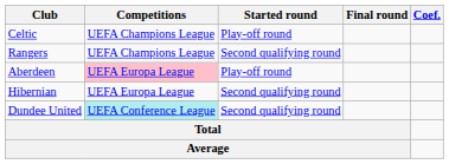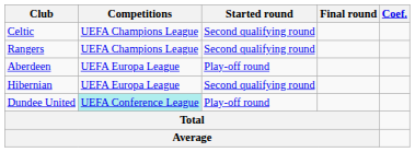Celtic | Started round: Play-off round -> Second qualifying round
Aberdeen | Competitions: pink background -> no background
Dundee United | Started round: Second qualifying round -> Play-off round
